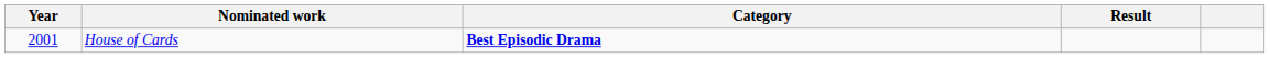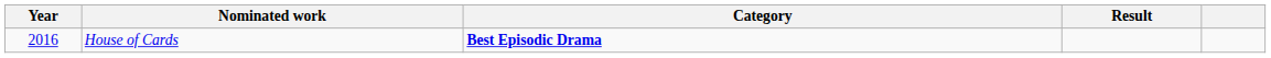House of Cards | Year: 2001 -> 2016
